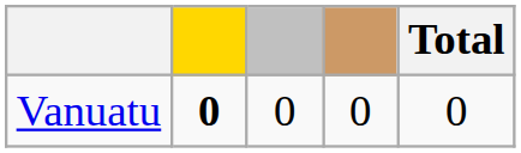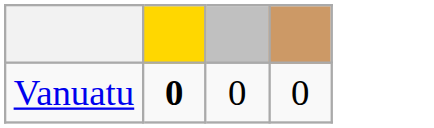- column: Total | 0
